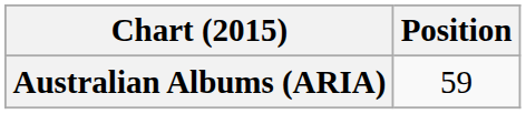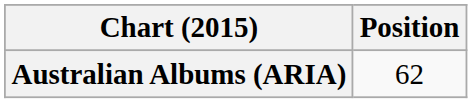Australian Albums (ARIA) | Position: 59 -> 62
